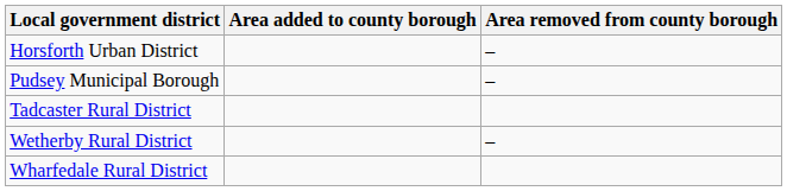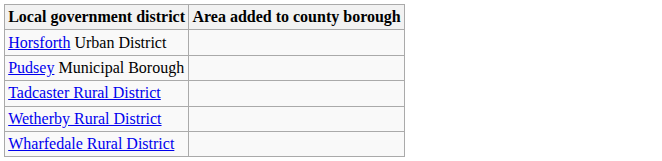- column: Area removed from county borough | – | – | –
